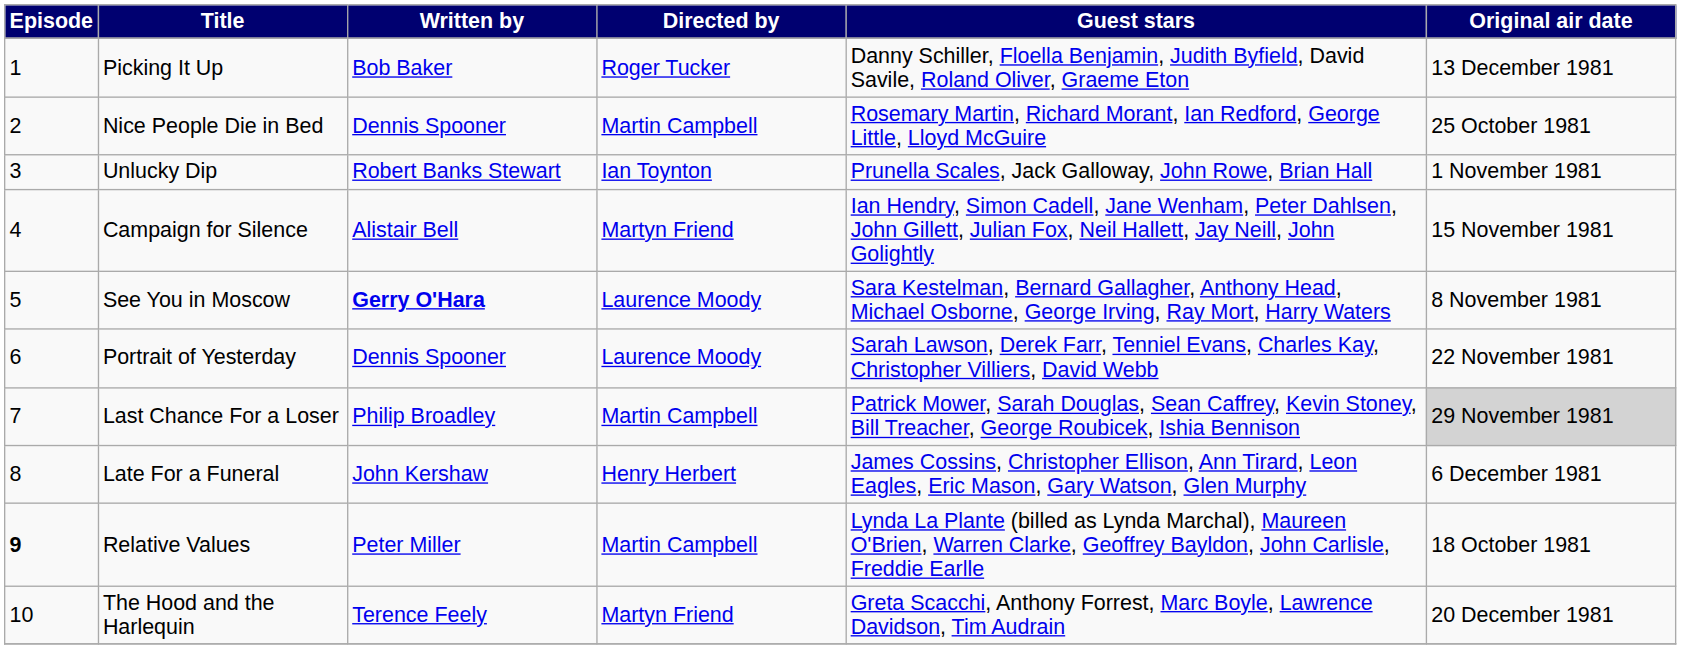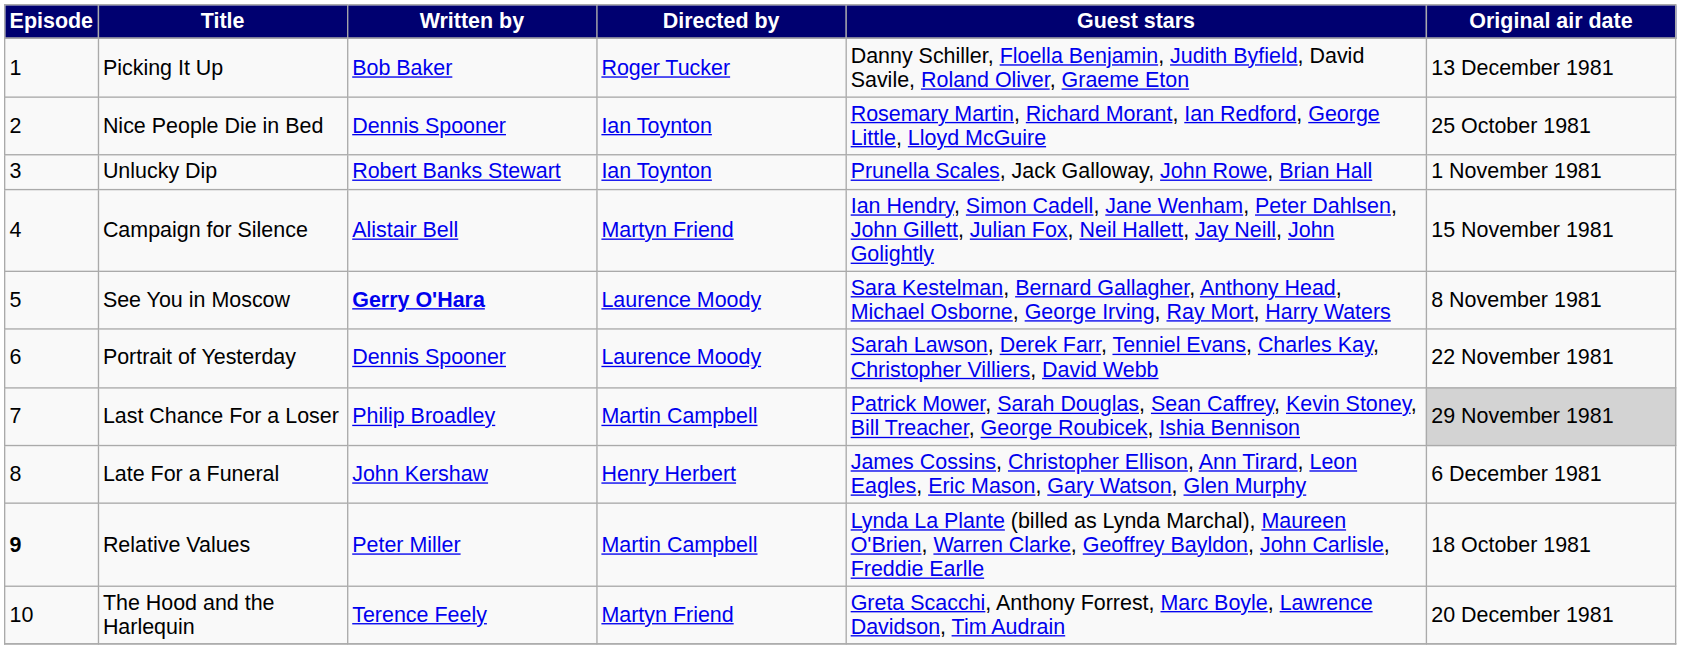Nice People Die in Bed | Directed by: Martin Campbell -> Ian Toynton
